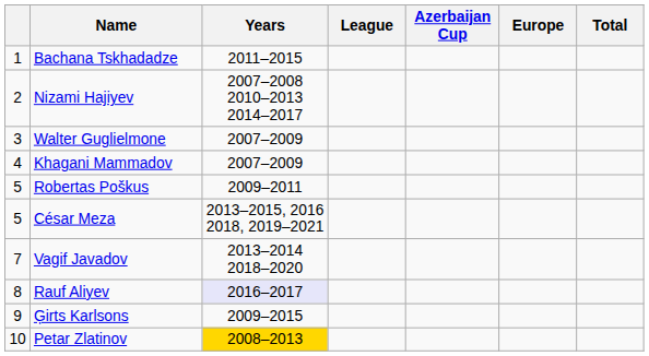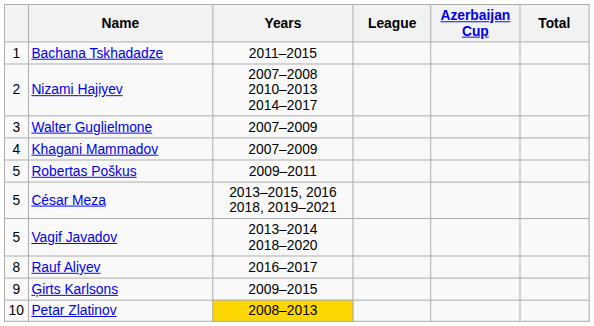- column: Europe
Vagif Javadov | column 1: 7 -> 5
Rauf Aliyev | Years: lavender background -> no background
